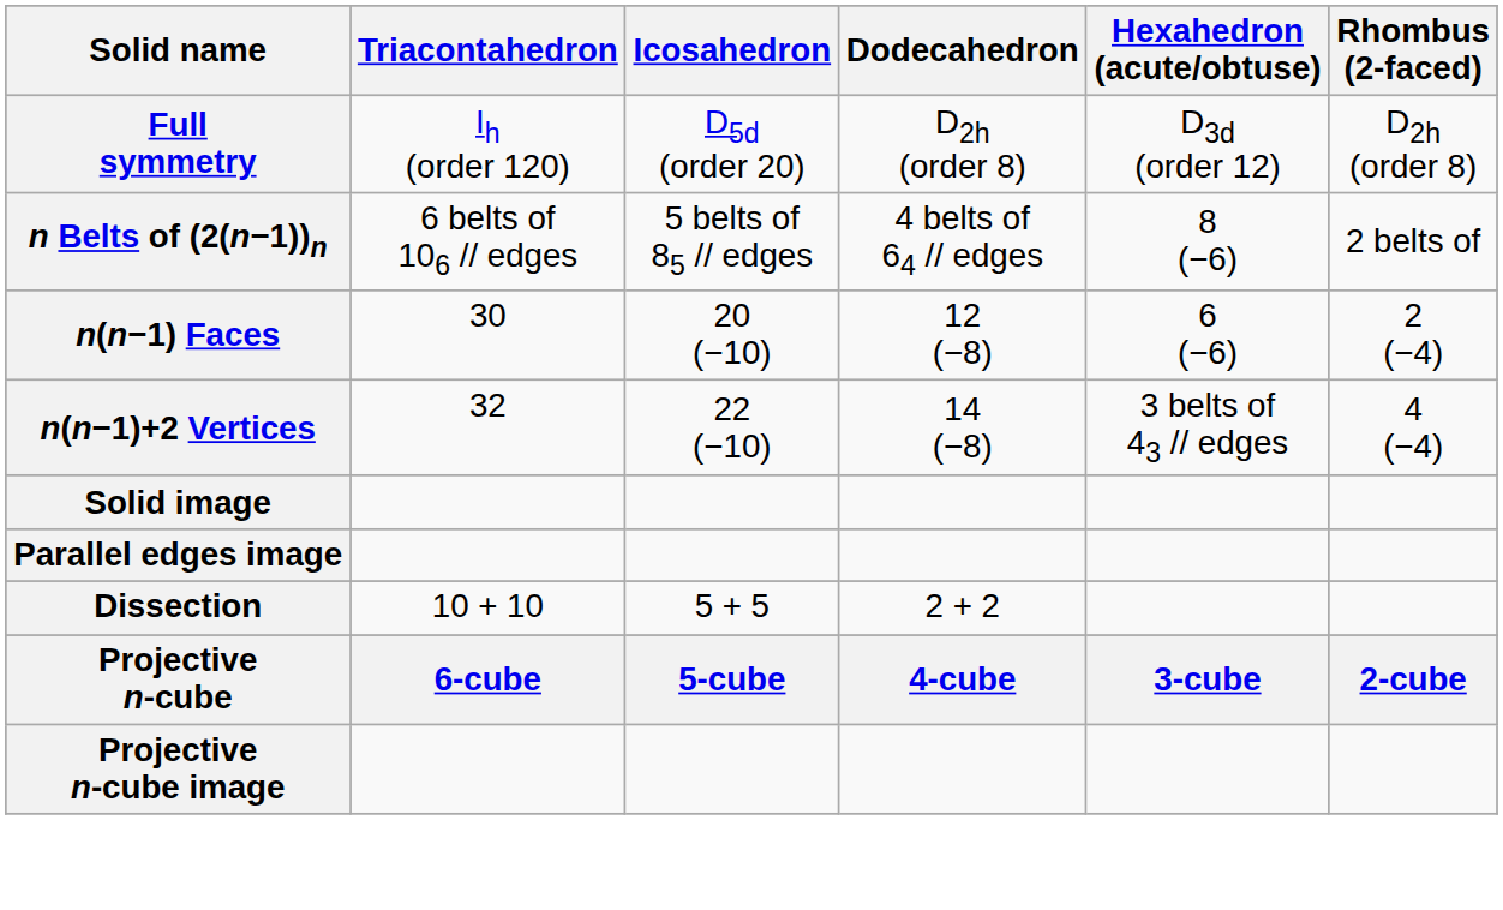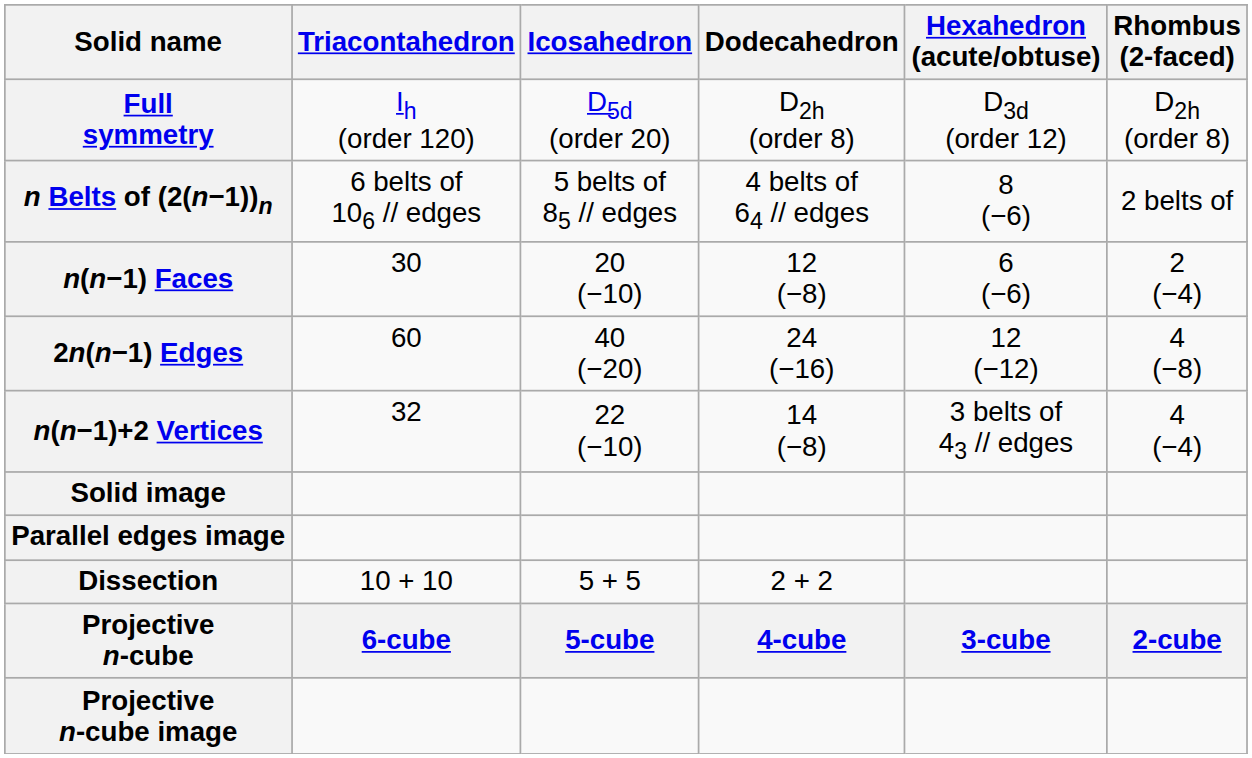+ row: 2n(n−1) Edges | 60 | 40 (−20) | 24 (−16) | 12 (−12) | 4 (−8)
